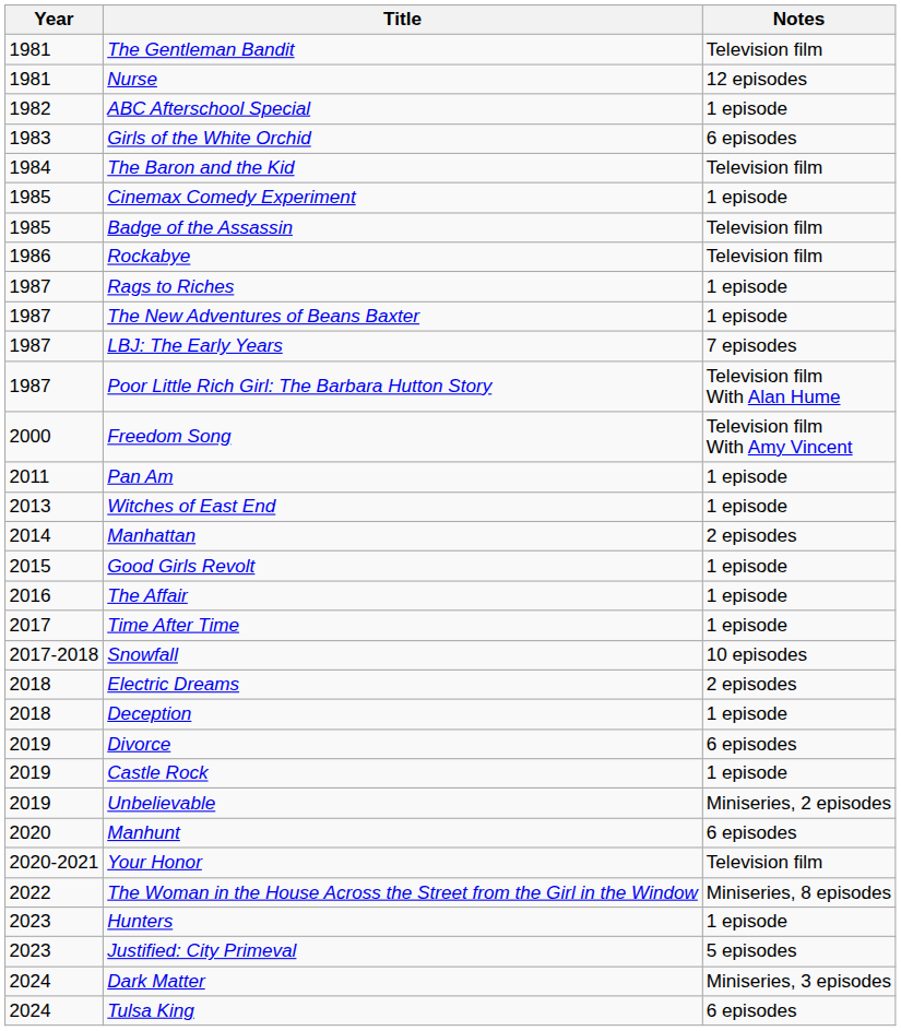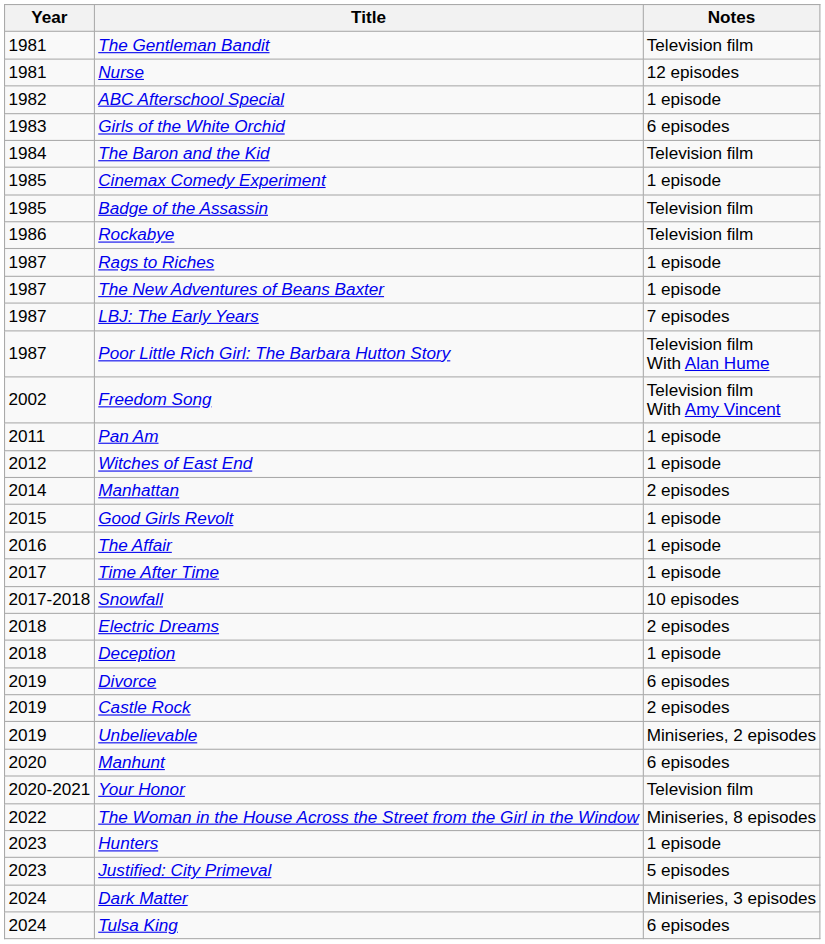Freedom Song | Year: 2000 -> 2002
Witches of East End | Year: 2013 -> 2012
Castle Rock | Notes: 1 episode -> 2 episodes
